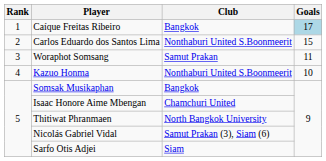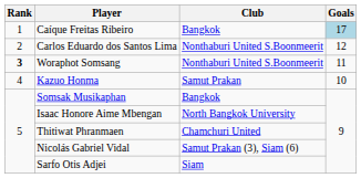Carlos Eduardo dos Santos Lima | Goals: 15 -> 12
Woraphot Somsang | Rank: normal -> bold
Woraphot Somsang | Club: Samut Prakan -> Nonthaburi United S.Boonmeerit
Kazuo Honma | Club: Nonthaburi United S.Boonmeerit -> Samut Prakan
Isaac Honore Aime Mbengan | Club: Chamchuri United -> North Bangkok University
Thitiwat Phranmaen | Club: North Bangkok University -> Chamchuri United
